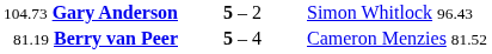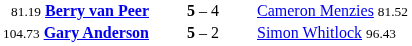rows swapped: 104.73 Gary Anderson <-> 81.19 Berry van Peer
